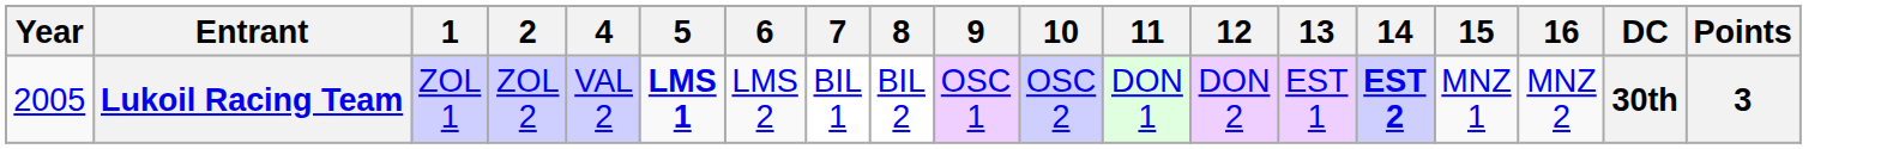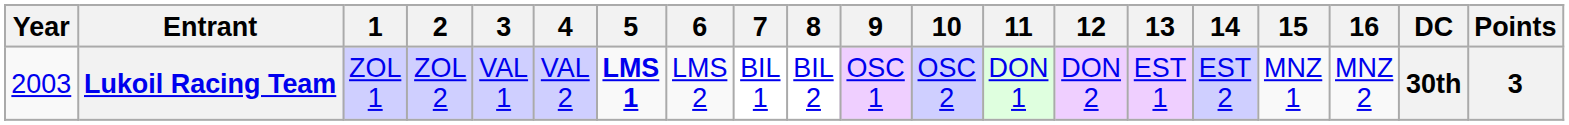+ column: 3 | VAL 1
Lukoil Racing Team | Year: 2005 -> 2003
Lukoil Racing Team | 14: bold -> normal
